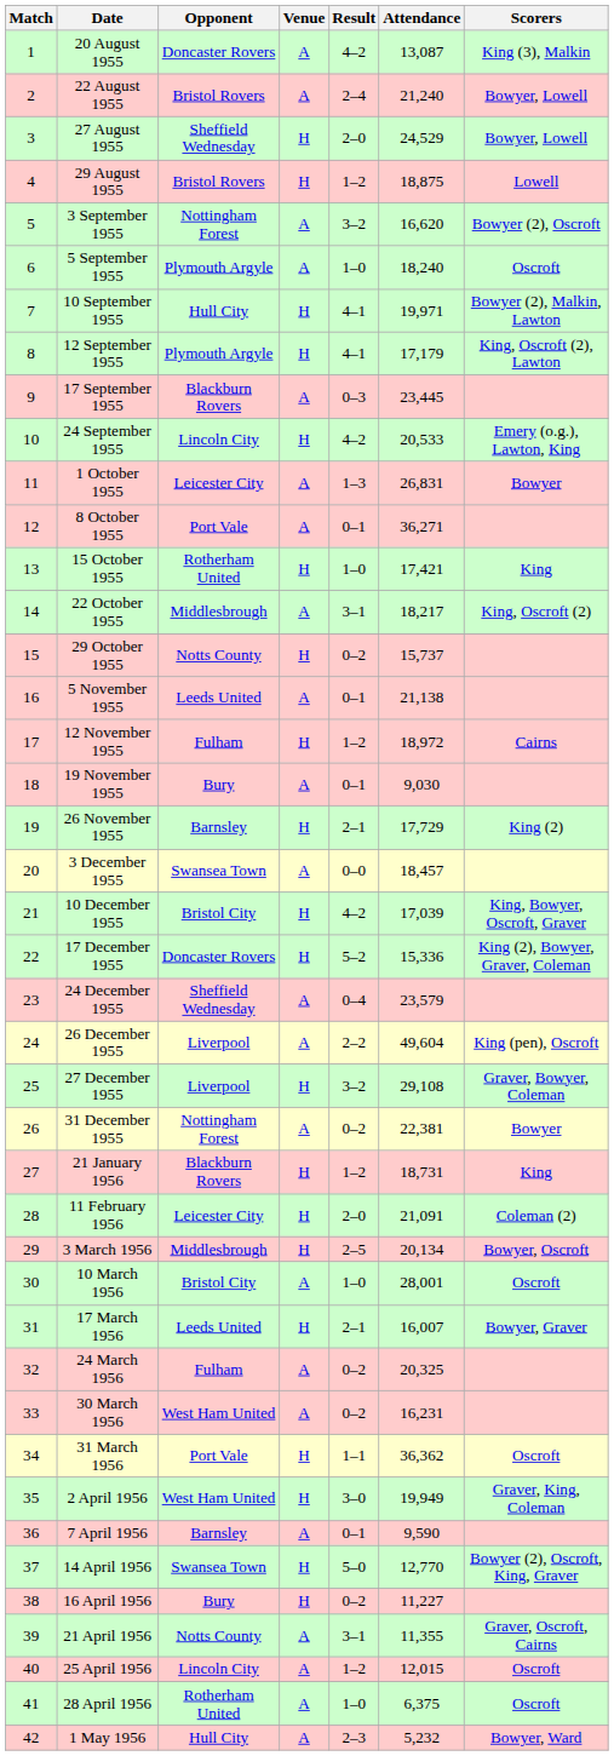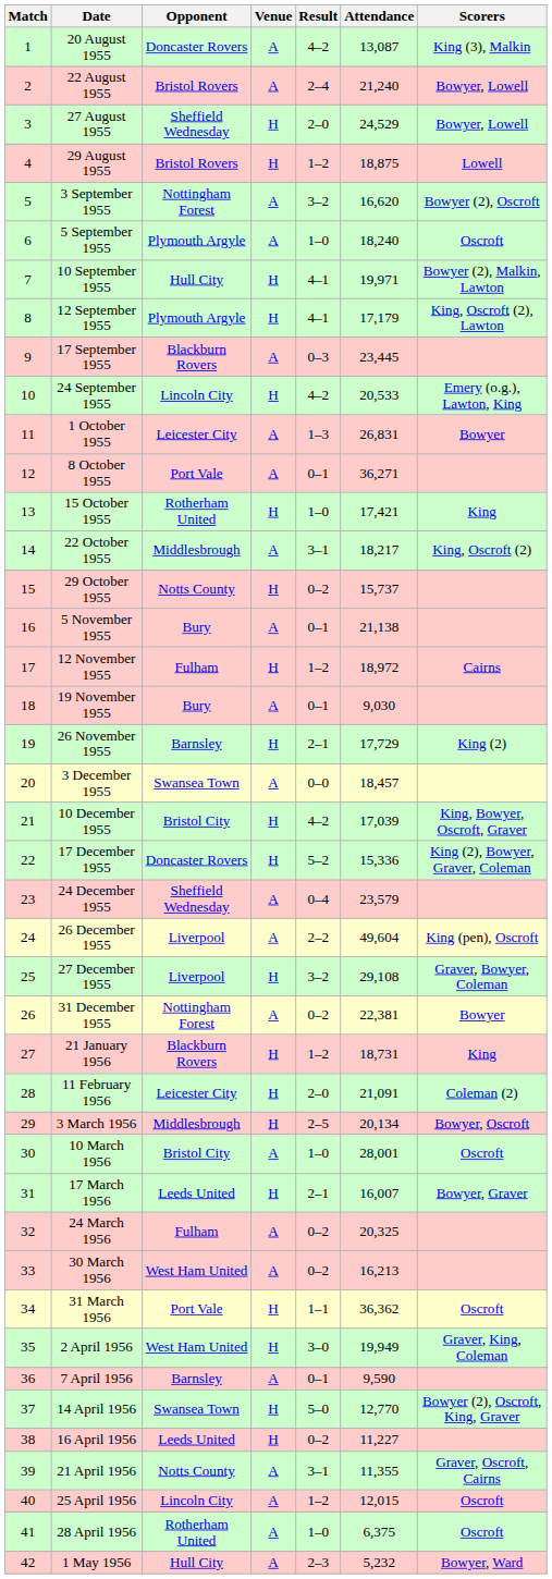5 November 1955 | Opponent: Leeds United -> Bury
30 March 1956 | Attendance: 16,231 -> 16,213
16 April 1956 | Opponent: Bury -> Leeds United
